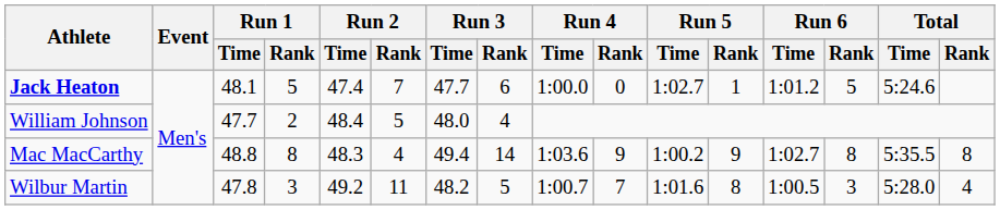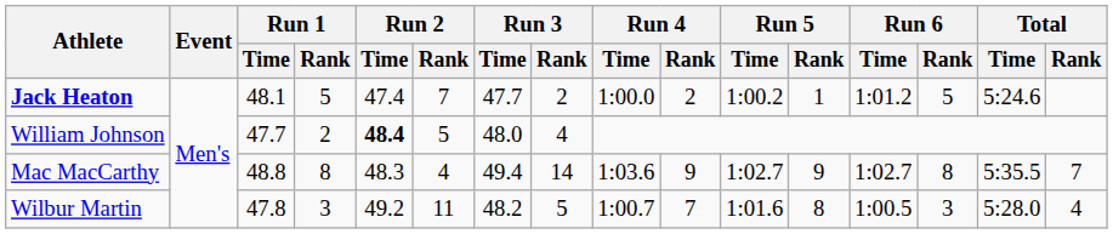Jack Heaton | Run 3 / Rank: 6 -> 2
Jack Heaton | Run 4 / Rank: 0 -> 2
Jack Heaton | Run 5 / Time: 1:02.7 -> 1:00.2
William Johnson | Run 2 / Time: normal -> bold
Mac MacCarthy | Run 5 / Time: 1:00.2 -> 1:02.7
Mac MacCarthy | Total / Rank: 8 -> 7
